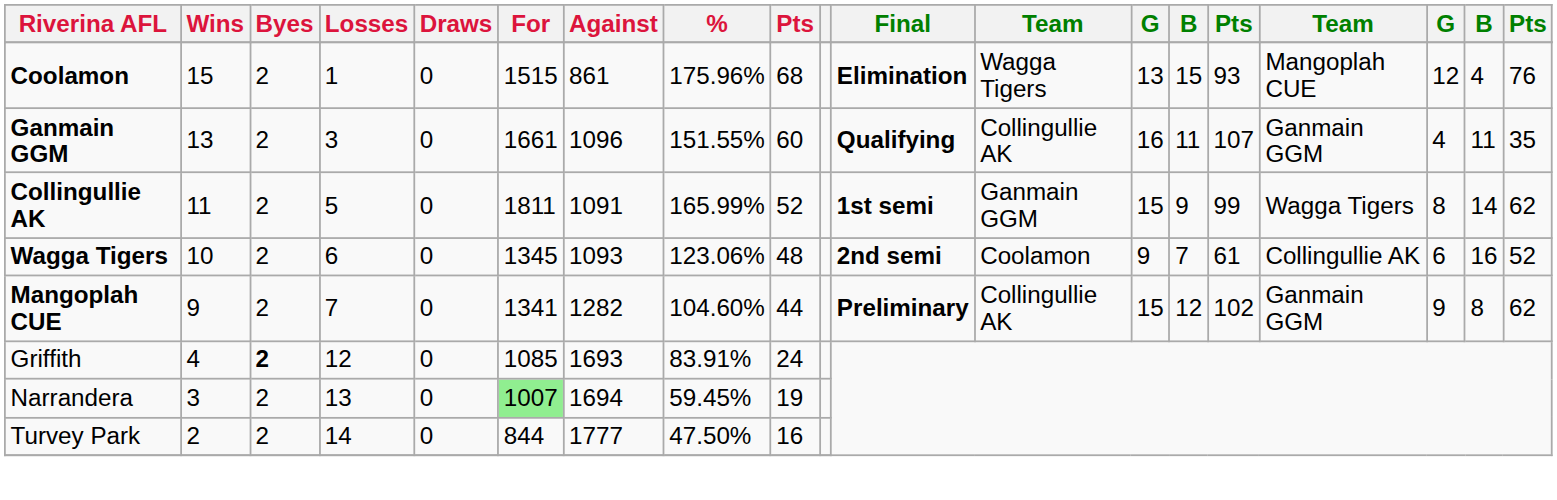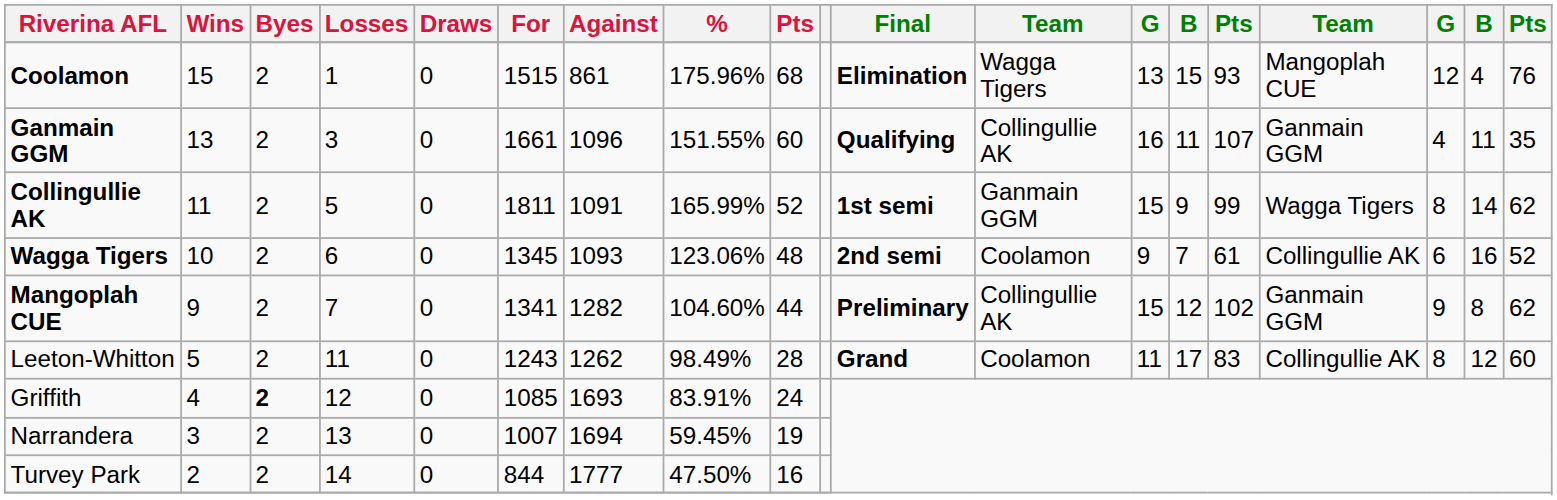+ row: Leeton-Whitton | 5 | 2 | 11 | 0 | 1243 | 1262 | 98.49% | 28 | Grand | Coolamon | 11 | 17 | 83 | Collingullie AK | 8 | 12 | 60
Narrandera | For: lightgreen background -> no background
